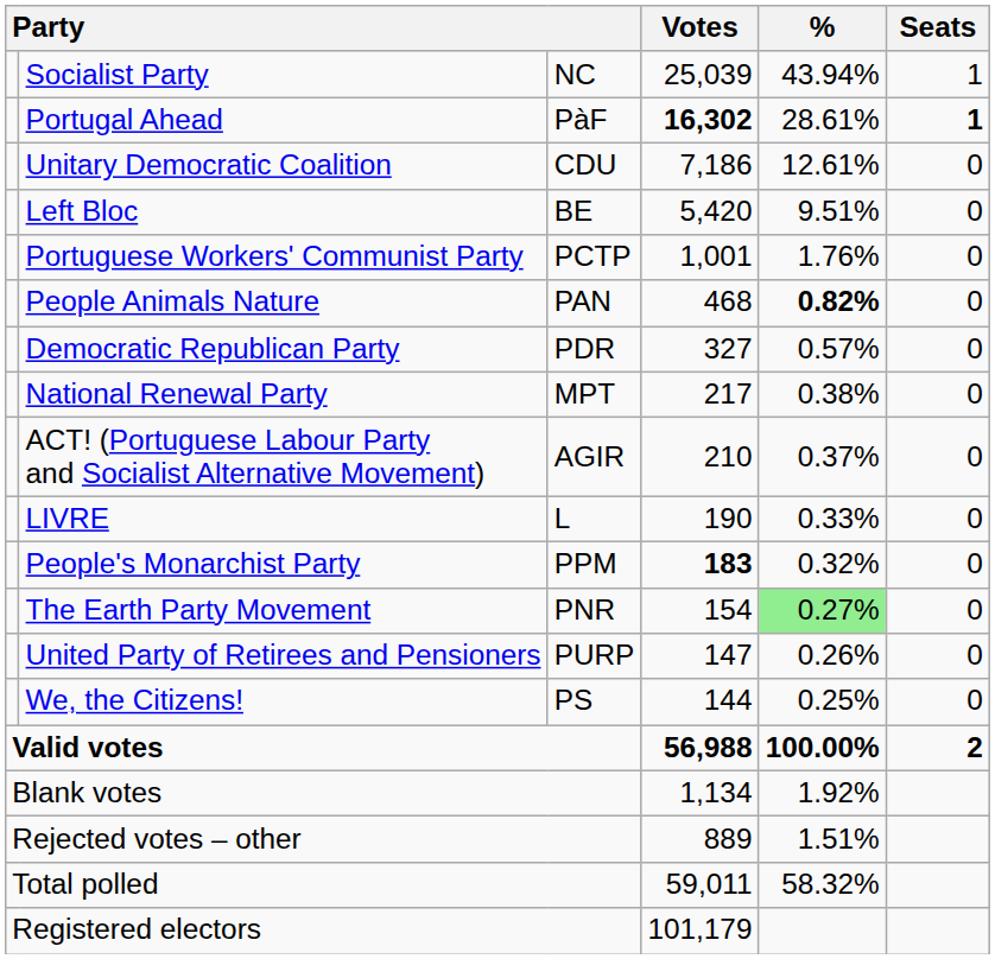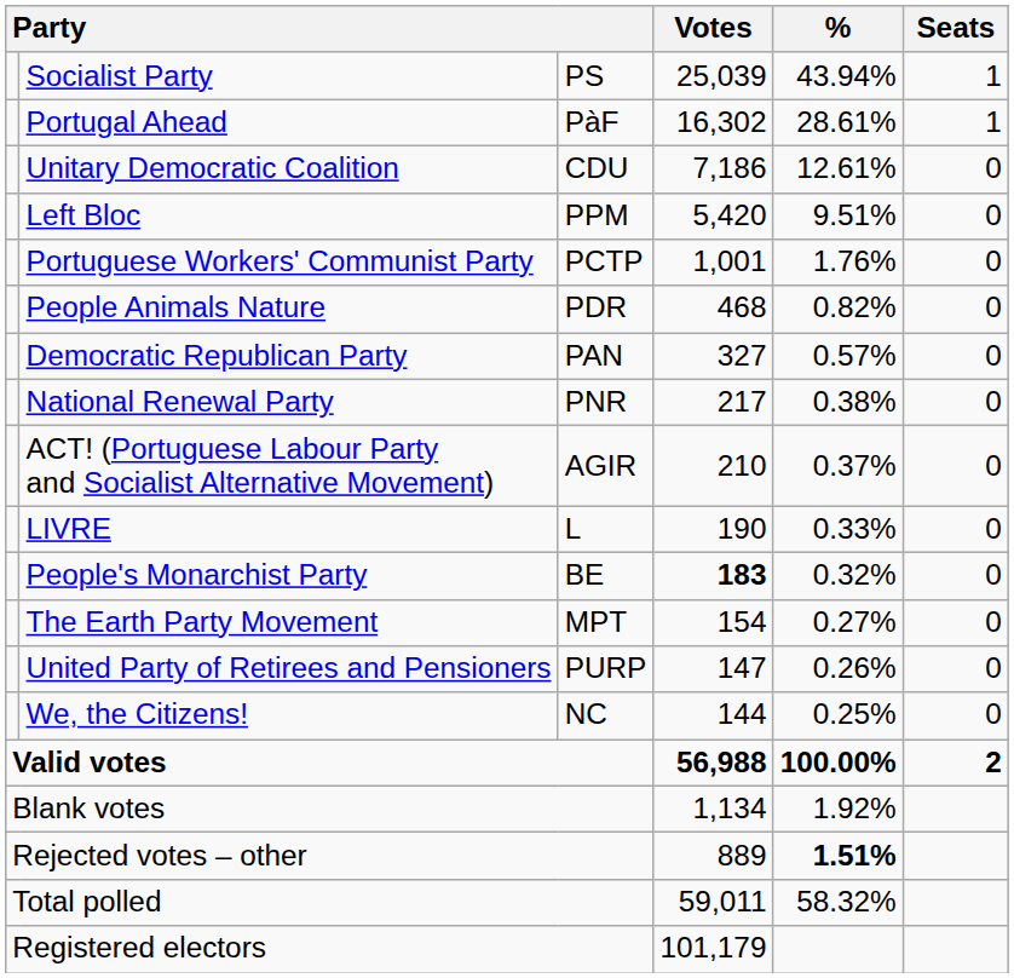Socialist Party | column 3: NC -> PS
Portugal Ahead | Votes: bold -> normal
Portugal Ahead | Seats: bold -> normal
Left Bloc | column 3: BE -> PPM
People Animals Nature | column 3: PAN -> PDR
People Animals Nature | %: bold -> normal
Democratic Republican Party | column 3: PDR -> PAN
National Renewal Party | column 3: MPT -> PNR
People's Monarchist Party | column 3: PPM -> BE
The Earth Party Movement | column 3: PNR -> MPT
The Earth Party Movement | %: lightgreen background -> no background
We, the Citizens! | column 3: PS -> NC
Rejected votes – other | %: normal -> bold
